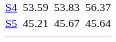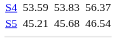S5 | column 5: 45.67 -> 45.68
S5 | column 7: 45.64 -> 46.54
